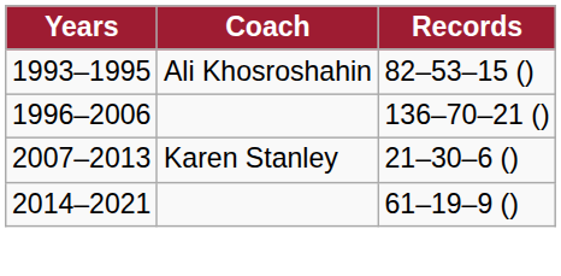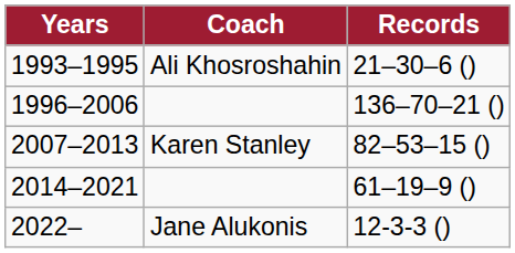1993–1995 | Records: 82–53–15 () -> 21–30–6 ()
2007–2013 | Records: 21–30–6 () -> 82–53–15 ()
+ row: 2022– | Jane Alukonis | 12-3-3 ()
